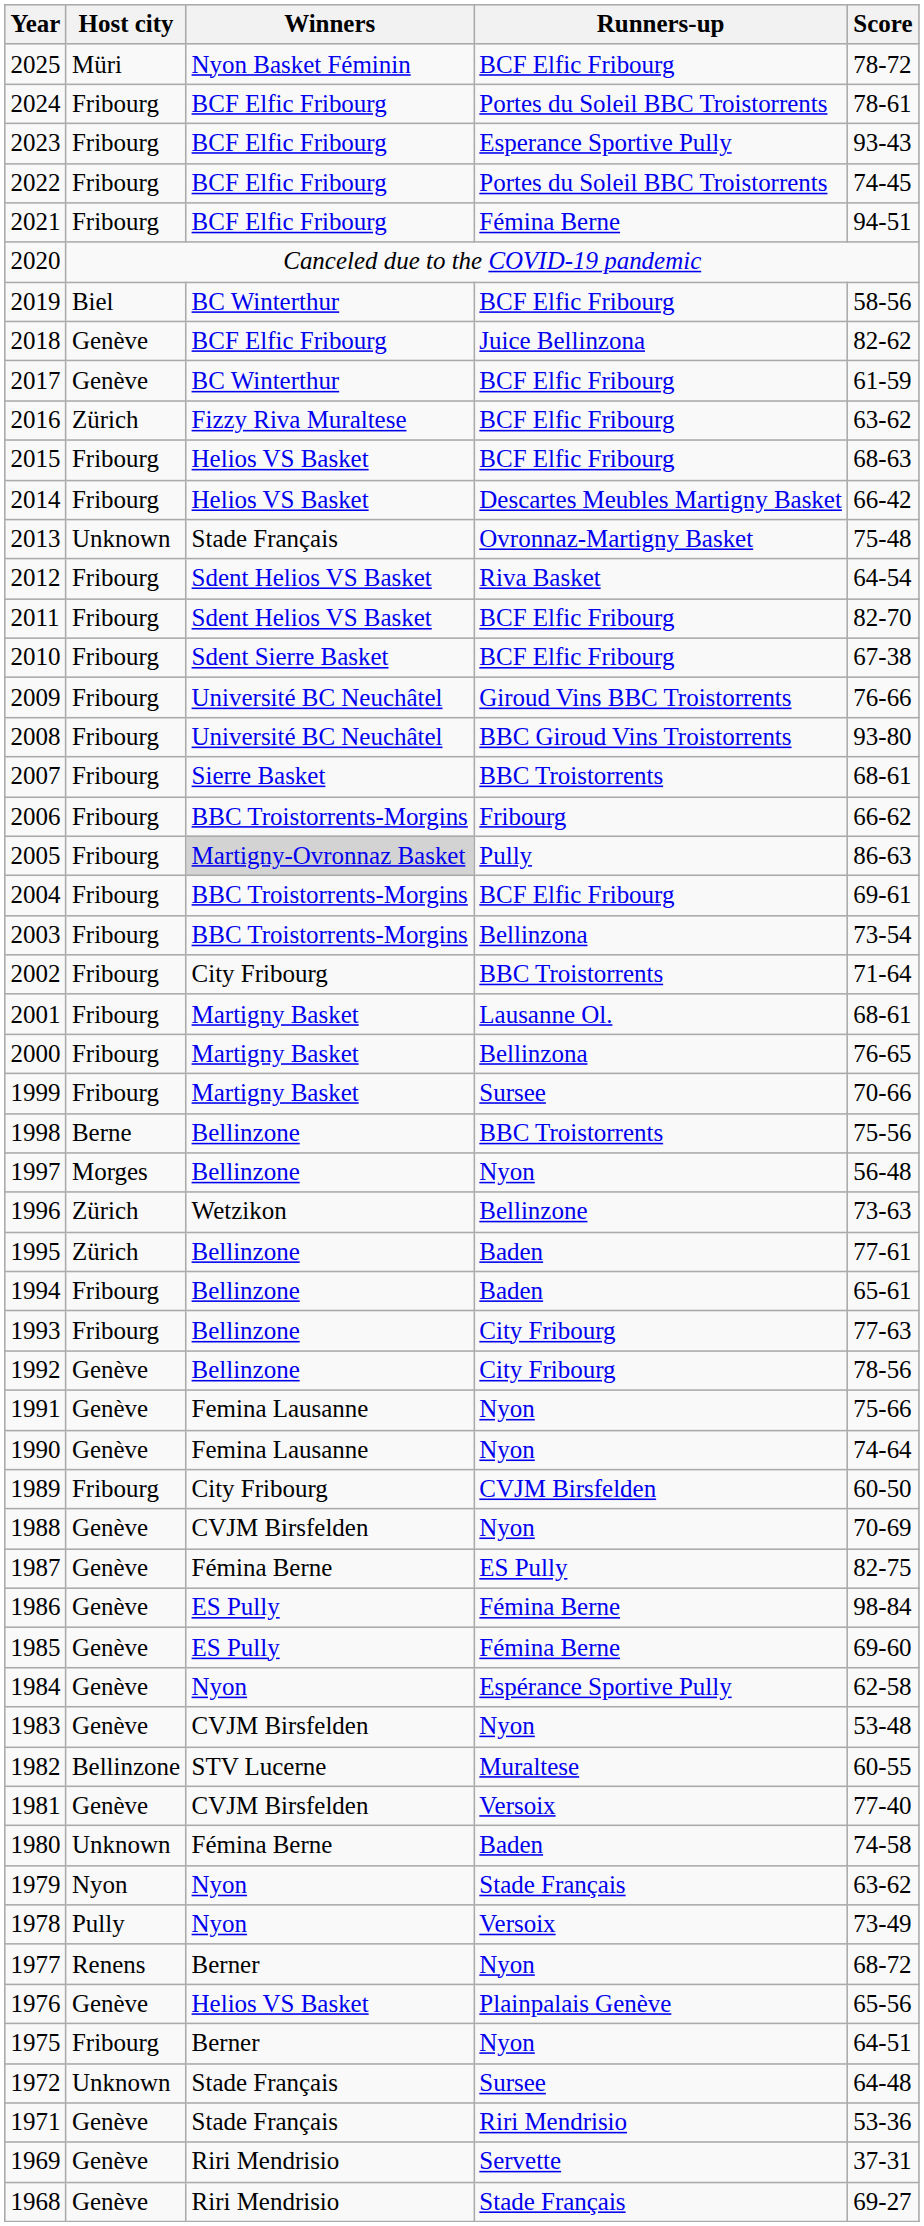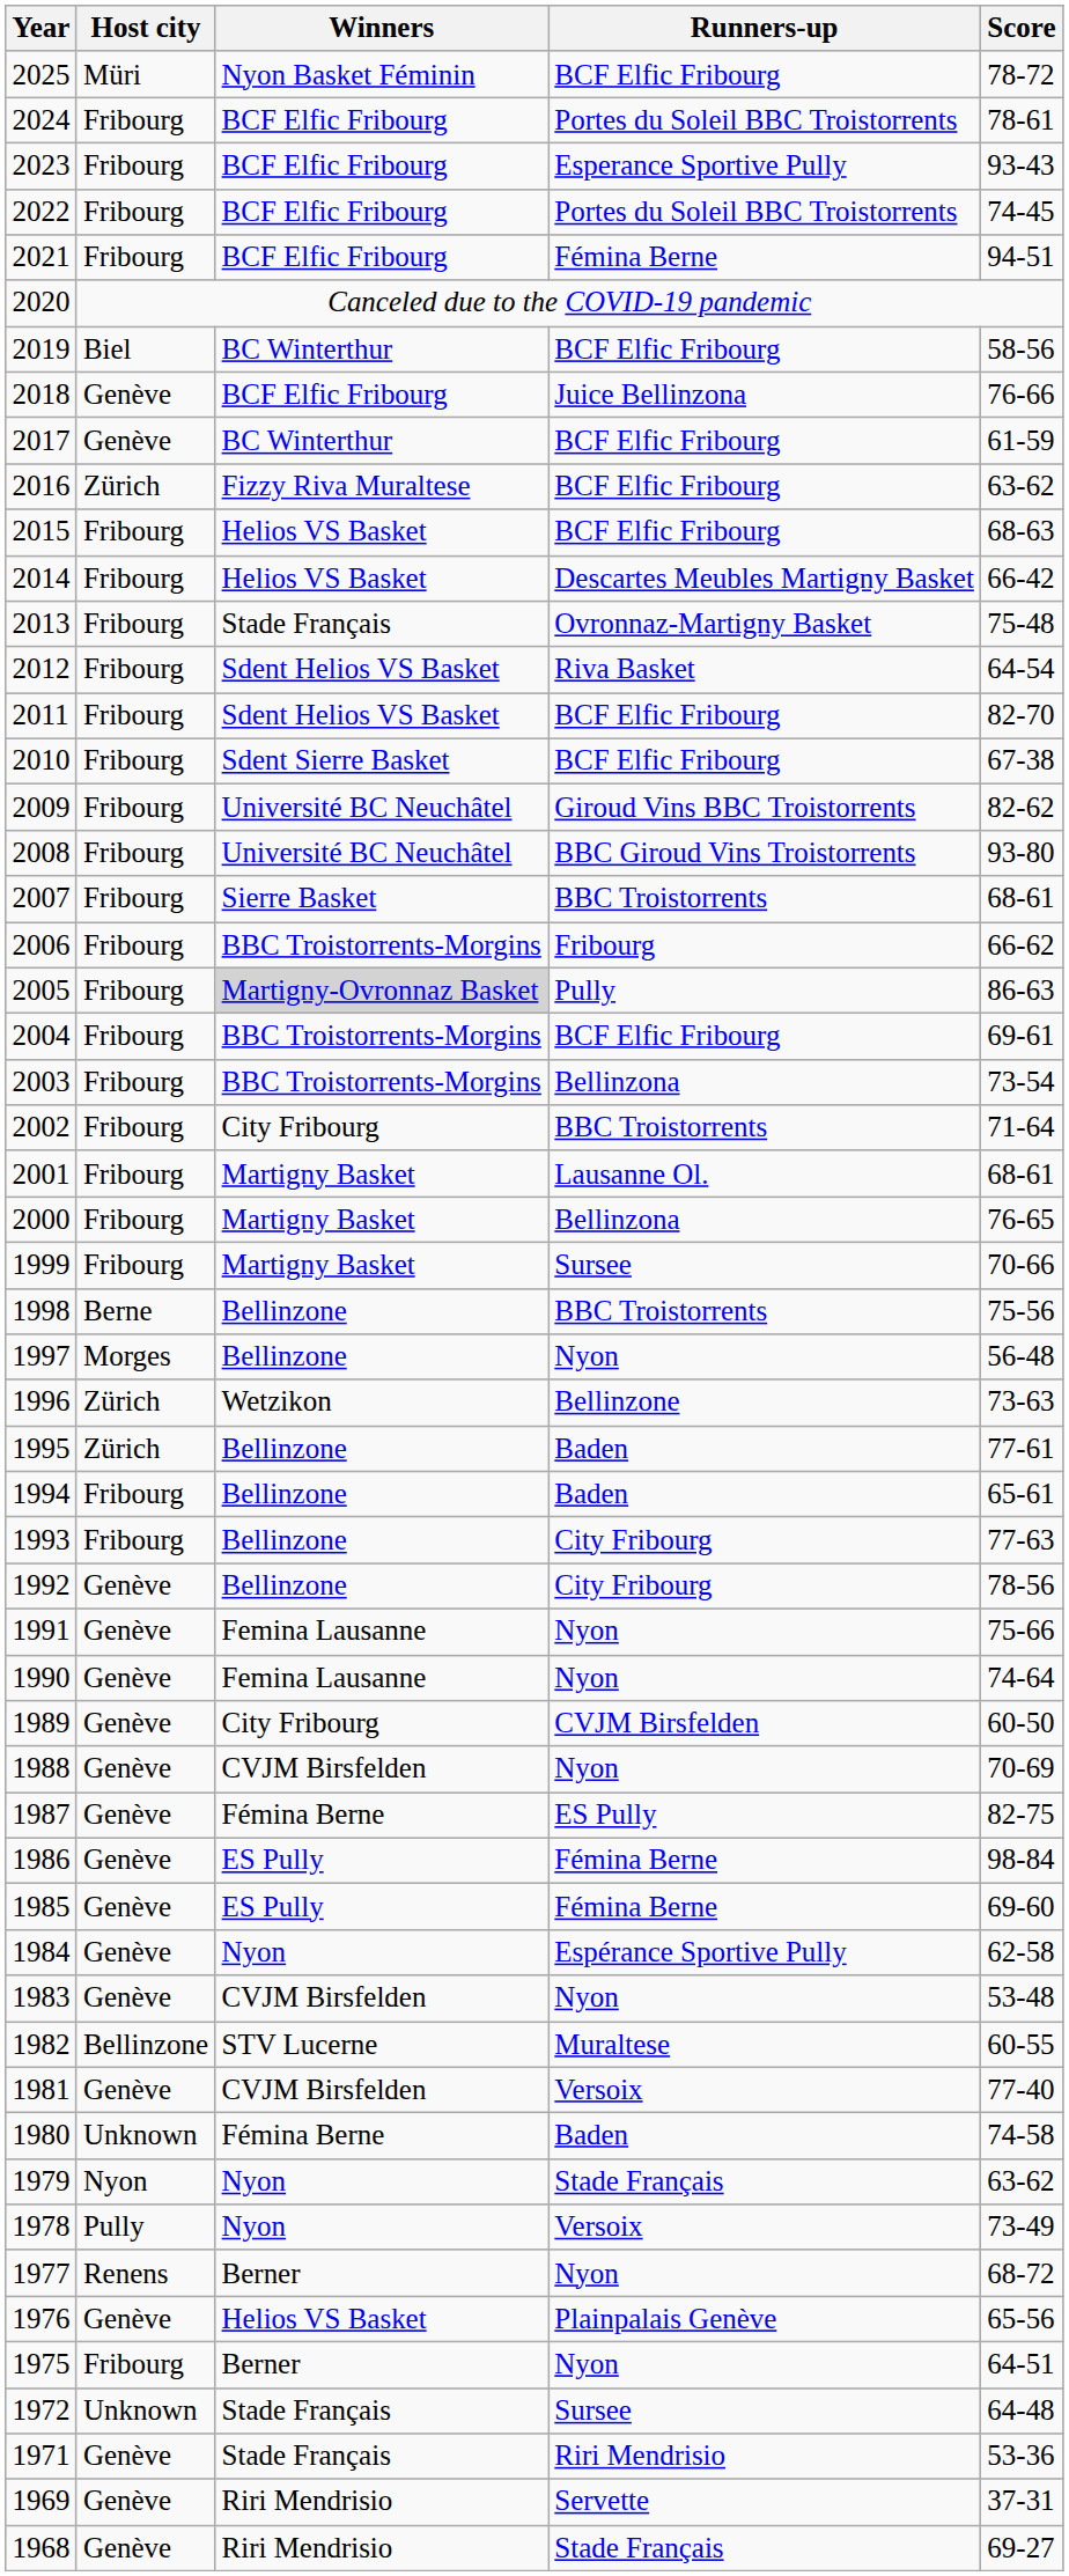2018 | Score: 82-62 -> 76-66
2013 | Host city: Unknown -> Fribourg
2009 | Score: 76-66 -> 82-62
1989 | Host city: Fribourg -> Genève
